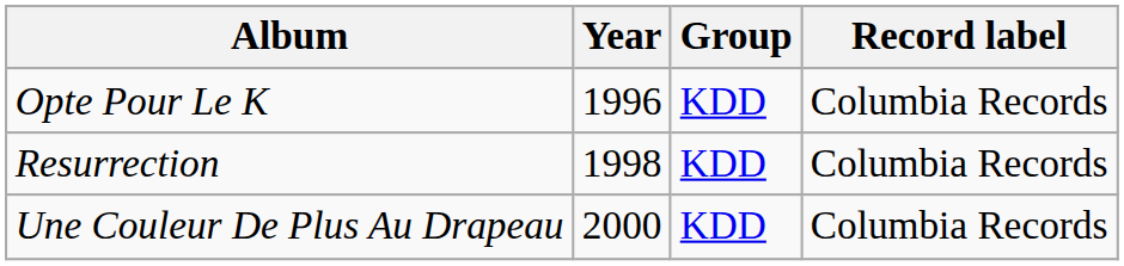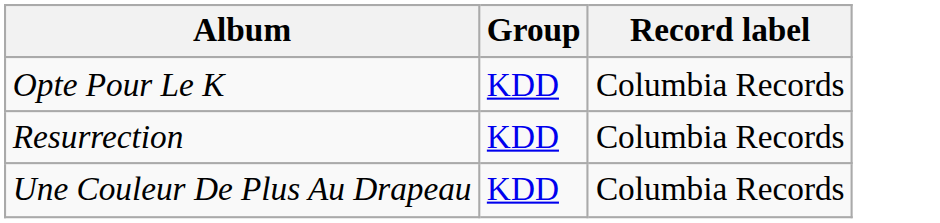- column: Year | 1996 | 1998 | 2000
